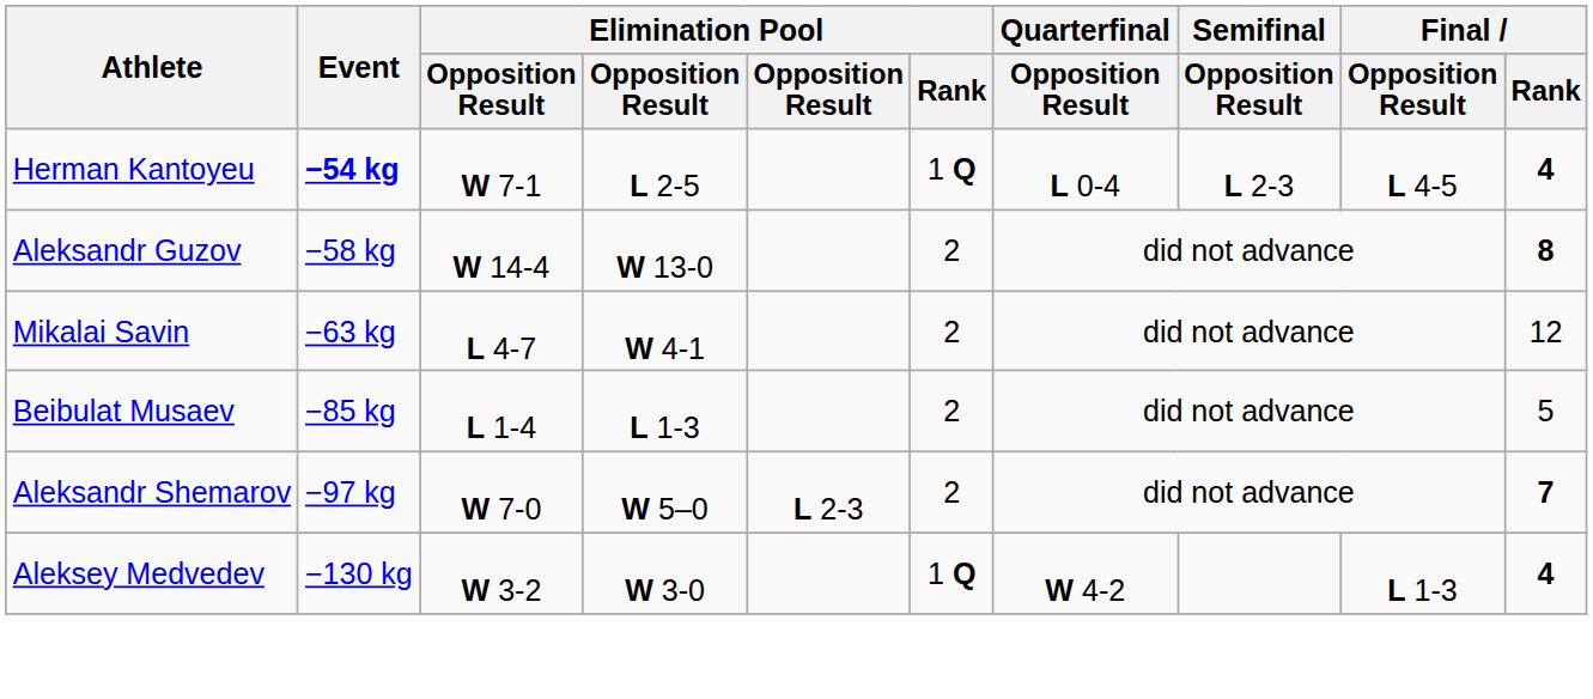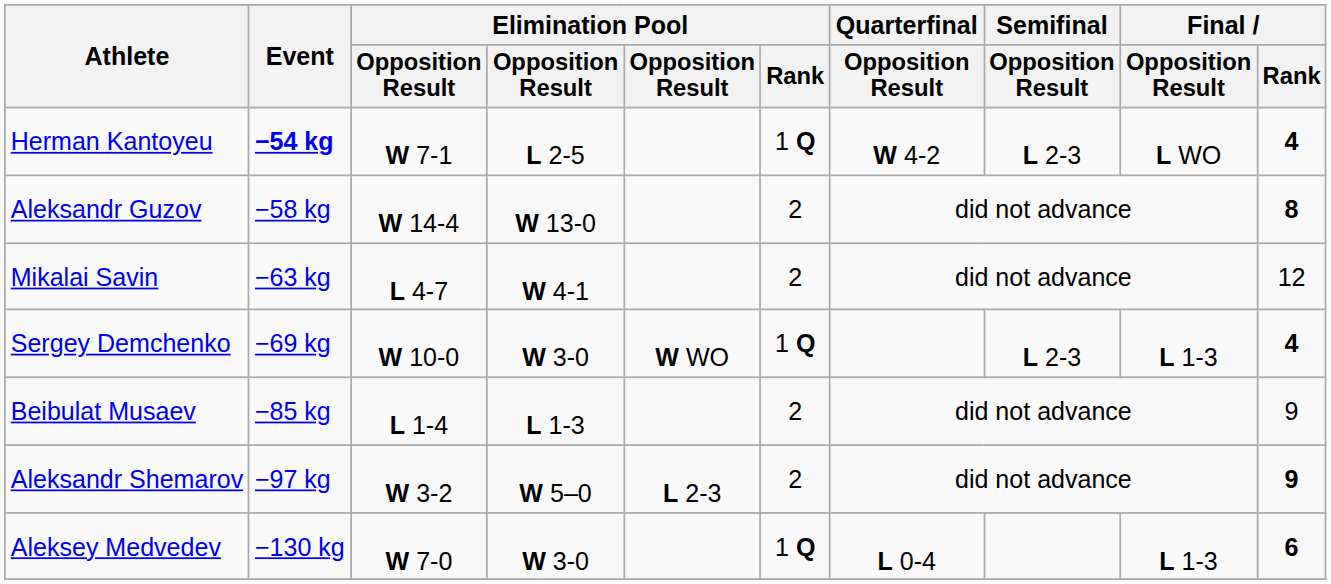Herman Kantoyeu | Quarterfinal / Opposition Result: L 0-4 -> W 4-2
Herman Kantoyeu | Final / Opposition Result: L 4-5 -> L WO
+ row: Sergey Demchenko | −69 kg | W 10-0 | W 3-0 | W WO | 1 Q | L 2-3 | L 1-3 | 4
Beibulat Musaev | Final / Rank: 5 -> 9
Aleksandr Shemarov | column 3: W 7-0 -> W 3-2
Aleksandr Shemarov | Final / Rank: 7 -> 9
Aleksey Medvedev | column 3: W 3-2 -> W 7-0
Aleksey Medvedev | Quarterfinal / Opposition Result: W 4-2 -> L 0-4
Aleksey Medvedev | Final / Rank: 4 -> 6
